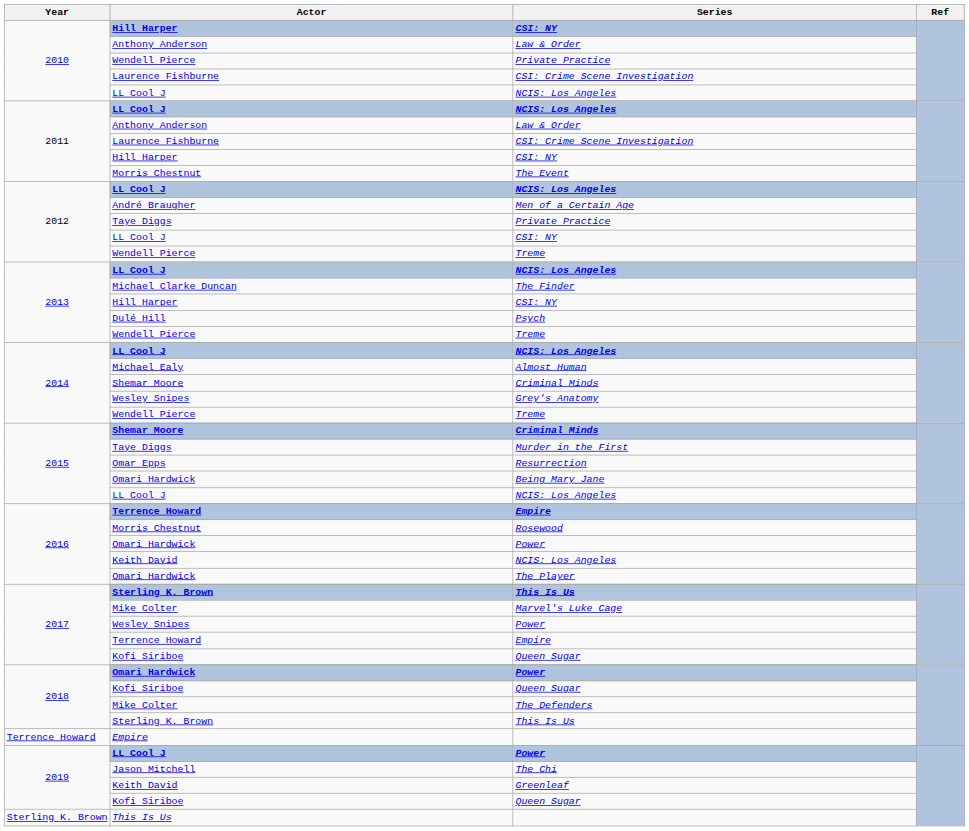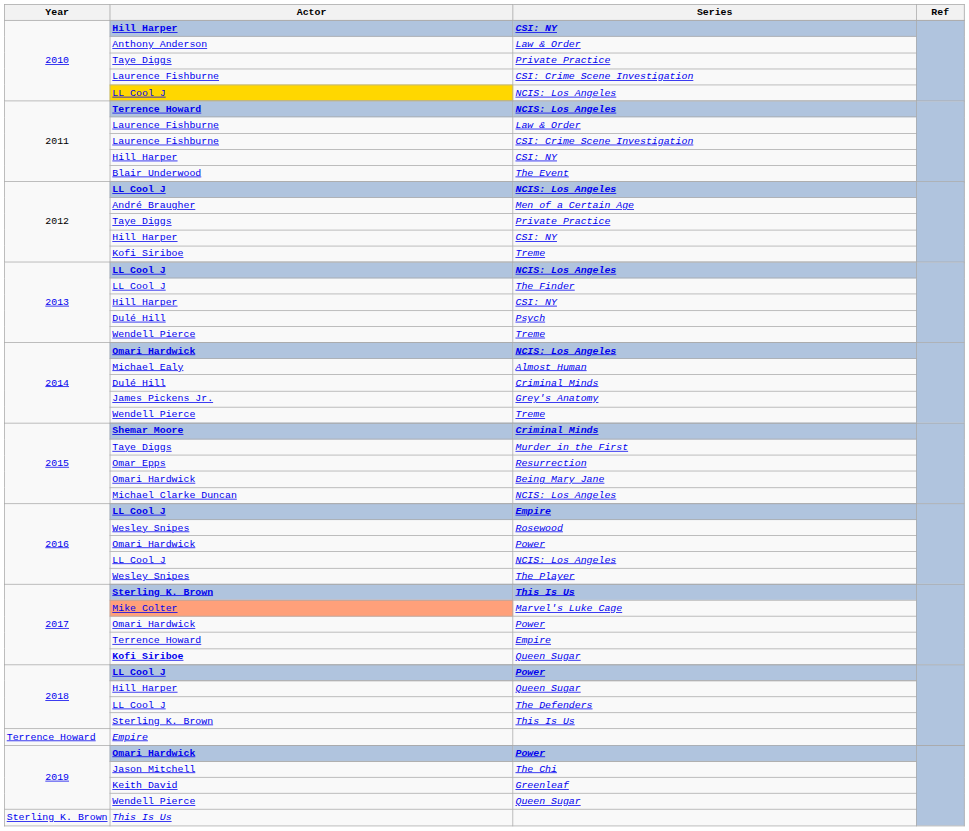2010 / Private Practice | Actor: Wendell Pierce -> Taye Diggs
2010 / NCIS: Los Angeles | Actor: no background -> gold background
2011 / NCIS: Los Angeles | Actor: LL Cool J -> Terrence Howard
2011 / Law & Order | Actor: Anthony Anderson -> Laurence Fishburne
The Event | Actor: Morris Chestnut -> Blair Underwood
2012 / CSI: NY | Actor: LL Cool J -> Hill Harper
2012 / Treme | Actor: Wendell Pierce -> Kofi Siriboe
The Finder | Actor: Michael Clarke Duncan -> LL Cool J
2014 / NCIS: Los Angeles | Actor: LL Cool J -> Omari Hardwick
2014 / Criminal Minds | Actor: Shemar Moore -> Dulé Hill
Grey's Anatomy | Actor: Wesley Snipes -> James Pickens Jr.
2015 / NCIS: Los Angeles | Actor: LL Cool J -> Michael Clarke Duncan
2016 / Empire | Actor: Terrence Howard -> LL Cool J
Rosewood | Actor: Morris Chestnut -> Wesley Snipes
2016 / NCIS: Los Angeles | Actor: Keith David -> LL Cool J
The Player | Actor: Omari Hardwick -> Wesley Snipes
Marvel's Luke Cage | Actor: no background -> lightsalmon background
2017 / Power | Actor: Wesley Snipes -> Omari Hardwick
2017 / Queen Sugar | Actor: normal -> bold
2018 / Power | Actor: Omari Hardwick -> LL Cool J
2018 / Queen Sugar | Actor: Kofi Siriboe -> Hill Harper
The Defenders | Actor: Mike Colter -> LL Cool J
2019 / Power | Actor: LL Cool J -> Omari Hardwick
2019 / Queen Sugar | Actor: Kofi Siriboe -> Wendell Pierce
